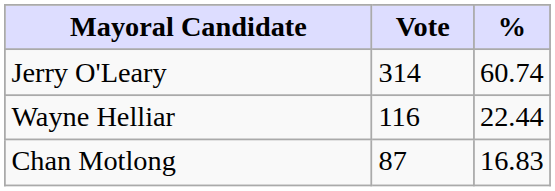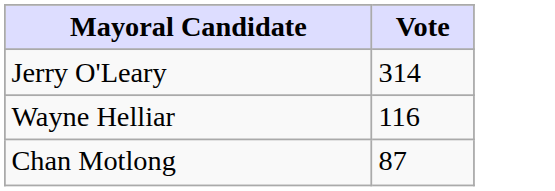- column: % | 60.74 | 22.44 | 16.83
